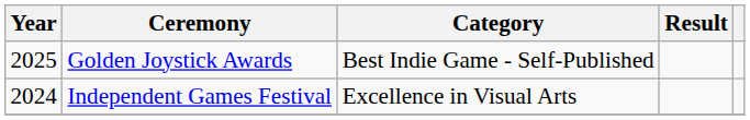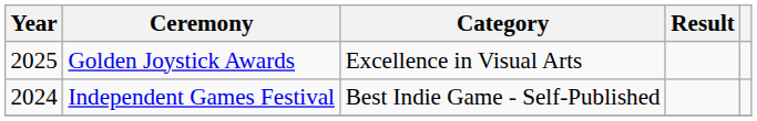Golden Joystick Awards | Category: Best Indie Game - Self-Published -> Excellence in Visual Arts
Independent Games Festival | Category: Excellence in Visual Arts -> Best Indie Game - Self-Published
